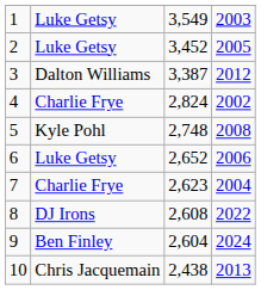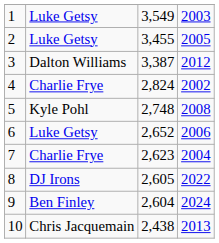2 | column 3: 3,452 -> 3,455
8 | column 3: 2,608 -> 2,605
